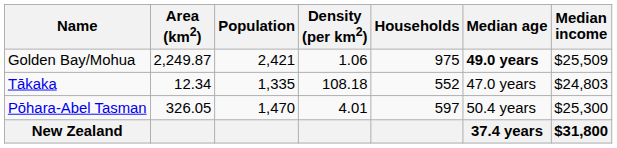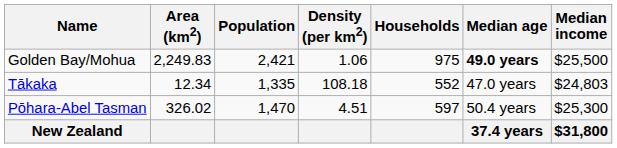Golden Bay/Mohua | Area (km2): 2,249.87 -> 2,249.83
Golden Bay/Mohua | Median income: $25,509 -> $25,500
Pōhara-Abel Tasman | Area (km2): 326.05 -> 326.02
Pōhara-Abel Tasman | Density (per km2): 4.01 -> 4.51
